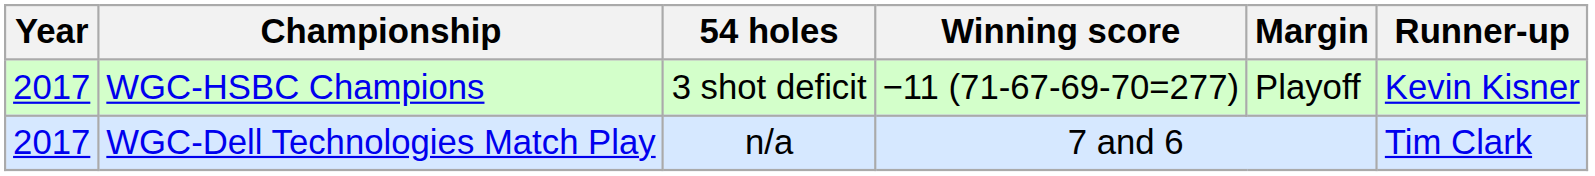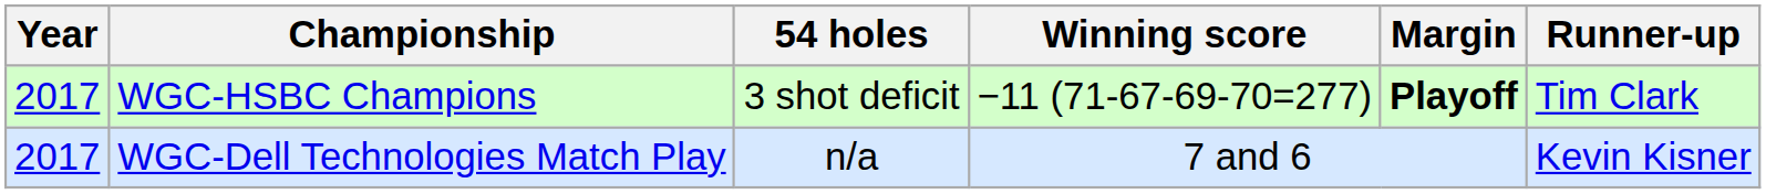WGC-HSBC Champions | Margin: normal -> bold
WGC-HSBC Champions | Runner-up: Kevin Kisner -> Tim Clark
WGC-Dell Technologies Match Play | Runner-up: Tim Clark -> Kevin Kisner
